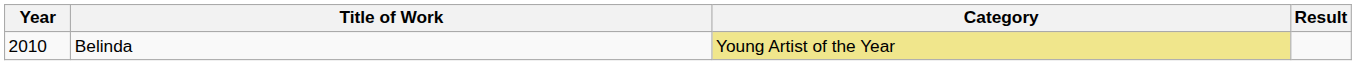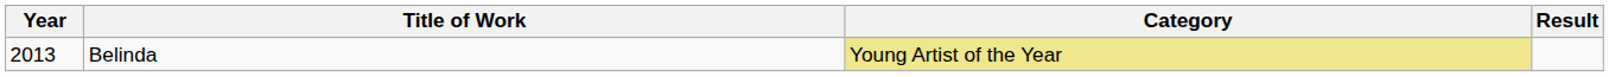Belinda | Year: 2010 -> 2013
